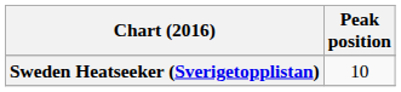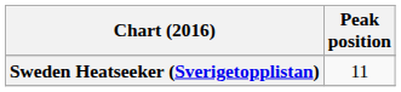Sweden Heatseeker (Sverigetopplistan) | Peak position: 10 -> 11
